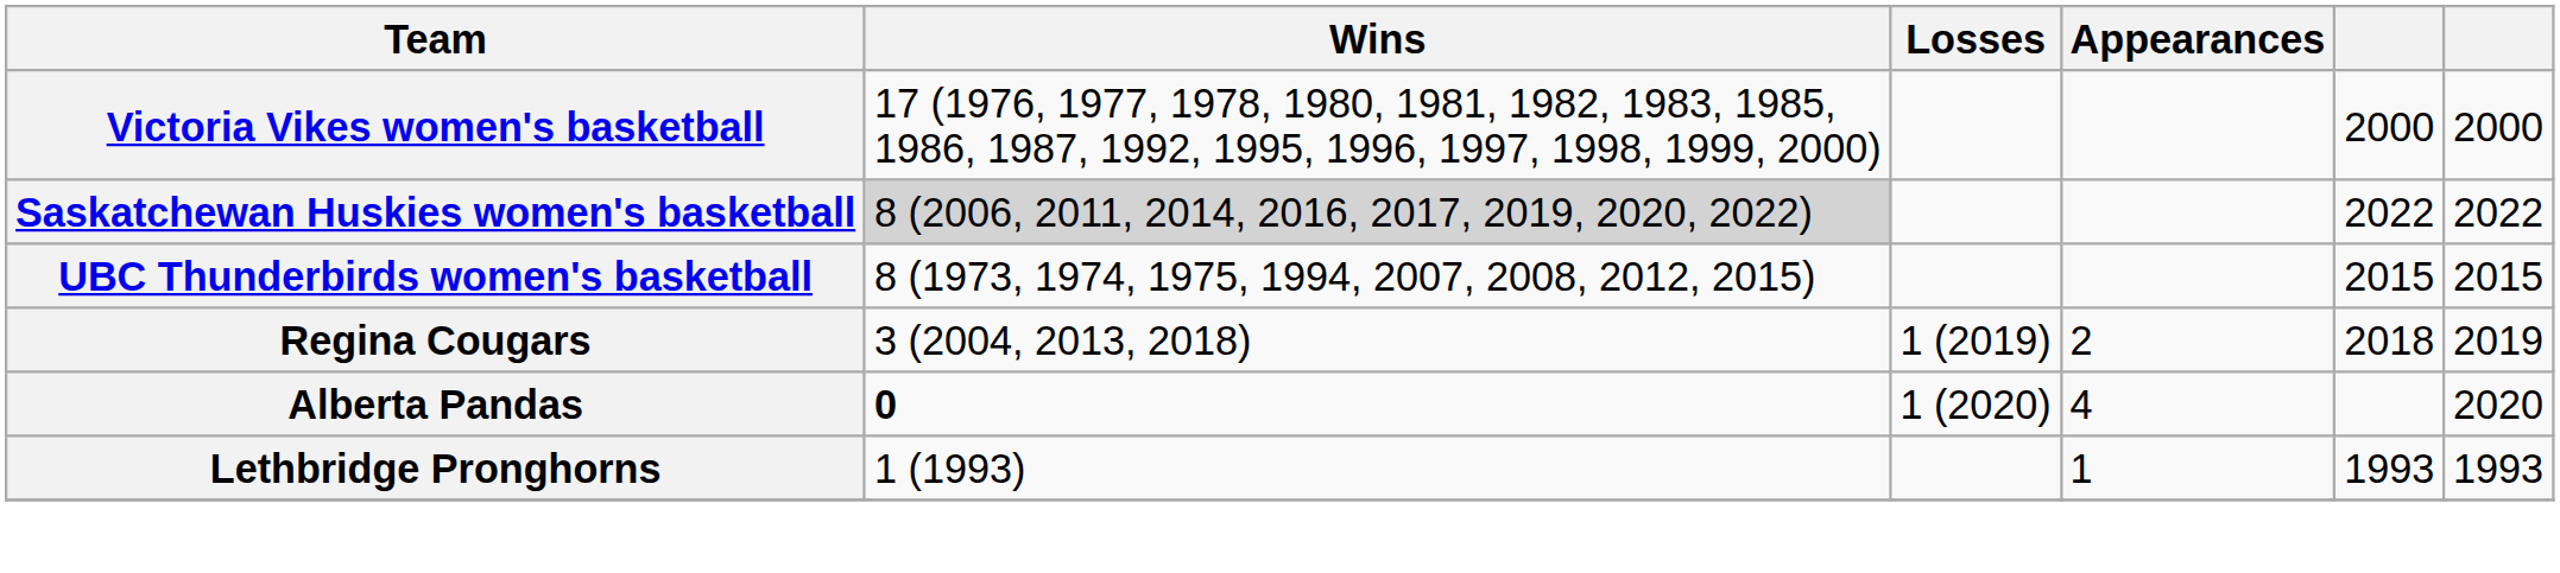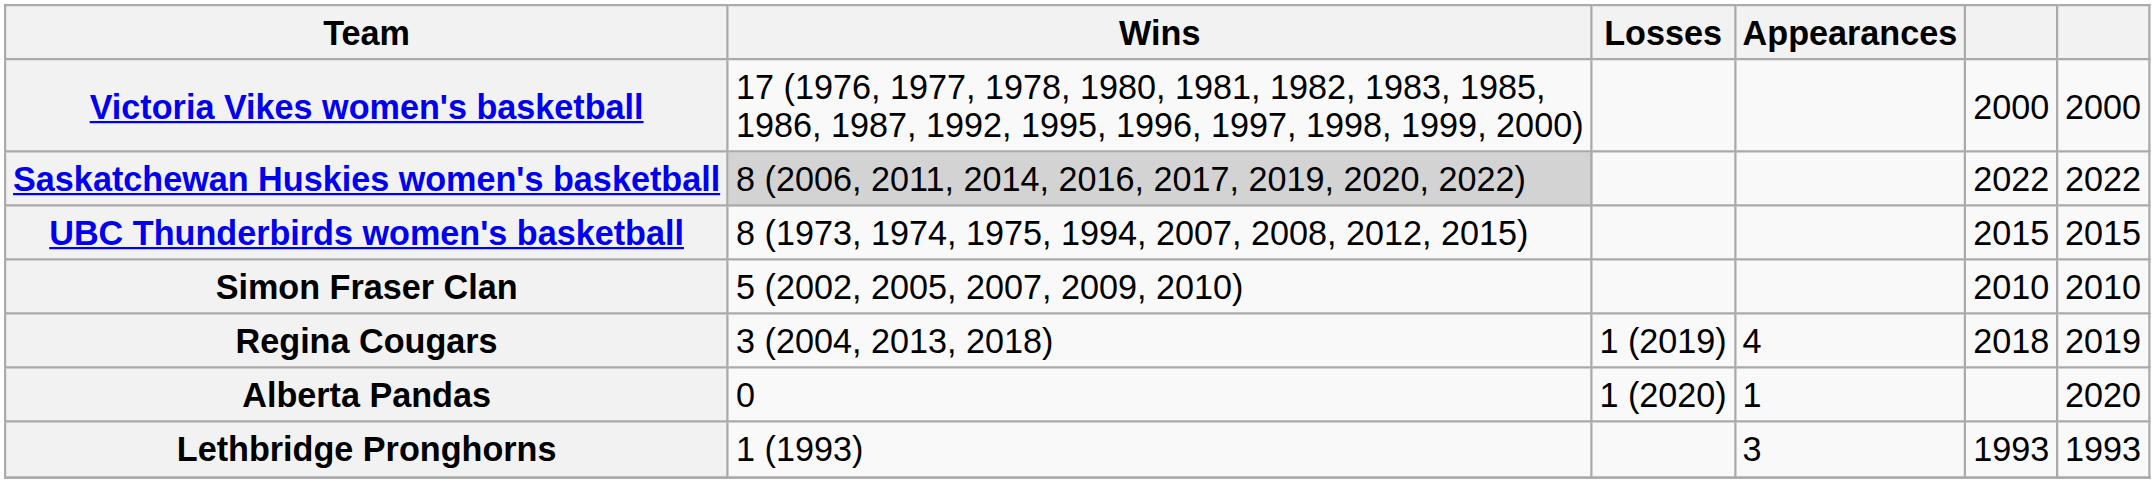+ row: Simon Fraser Clan | 5 (2002, 2005, 2007, 2009, 2010) | 2010 | 2010
Regina Cougars | Appearances: 2 -> 4
Alberta Pandas | Wins: bold -> normal
Alberta Pandas | Appearances: 4 -> 1
Lethbridge Pronghorns | Appearances: 1 -> 3
